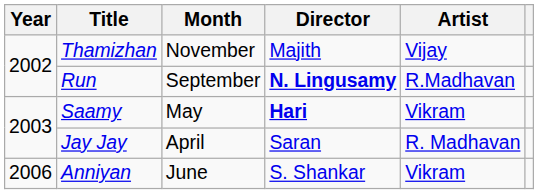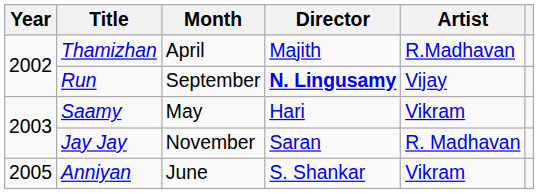Thamizhan | Month: November -> April
Thamizhan | Artist: Vijay -> R.Madhavan
Run | Artist: R.Madhavan -> Vijay
Saamy | Director: bold -> normal
Jay Jay | Month: April -> November
Anniyan | Year: 2006 -> 2005
